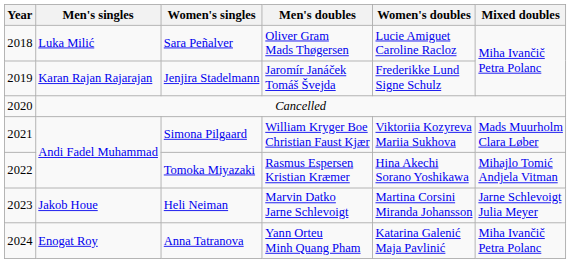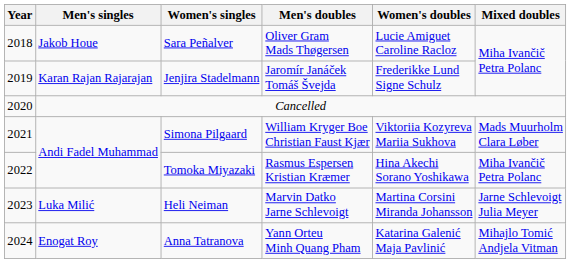Sara Peñalver | Men's singles: Luka Milić -> Jakob Houe
Tomoka Miyazaki | Mixed doubles: Mihajlo Tomić Andjela Vitman -> Miha Ivančič Petra Polanc
Heli Neiman | Men's singles: Jakob Houe -> Luka Milić
Anna Tatranova | Mixed doubles: Miha Ivančič Petra Polanc -> Mihajlo Tomić Andjela Vitman
